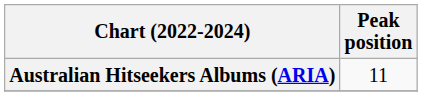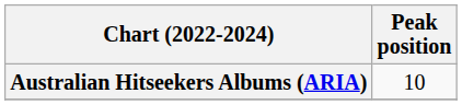Australian Hitseekers Albums (ARIA) | Peak position: 11 -> 10
